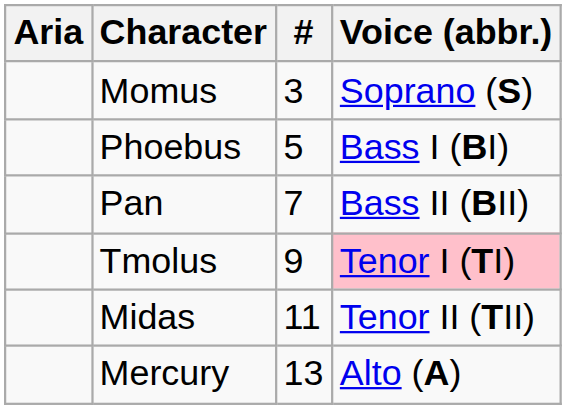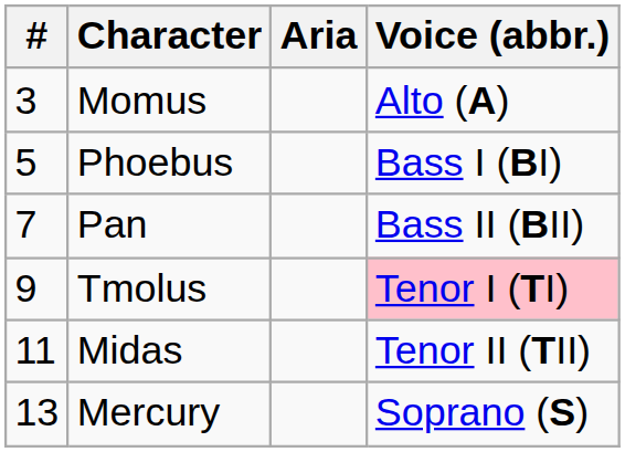columns swapped: # <-> Aria
Momus | Voice (abbr.): Soprano (S) -> Alto (A)
Mercury | Voice (abbr.): Alto (A) -> Soprano (S)
